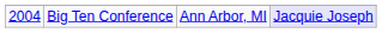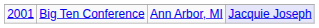Big Ten Conference | column 1: 2004 -> 2001
